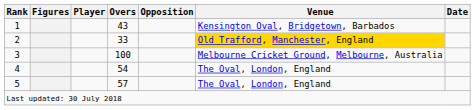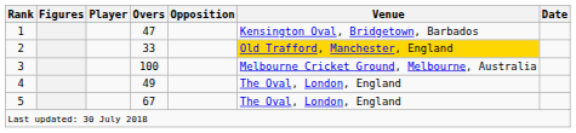1 | Overs: 43 -> 47
4 | Overs: 54 -> 49
5 | Overs: 57 -> 67
